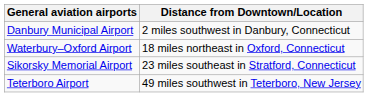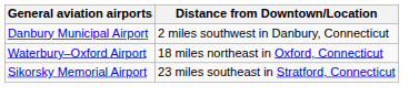- row: Teterboro Airport | 49 miles southwest in Teterboro, New Jersey
